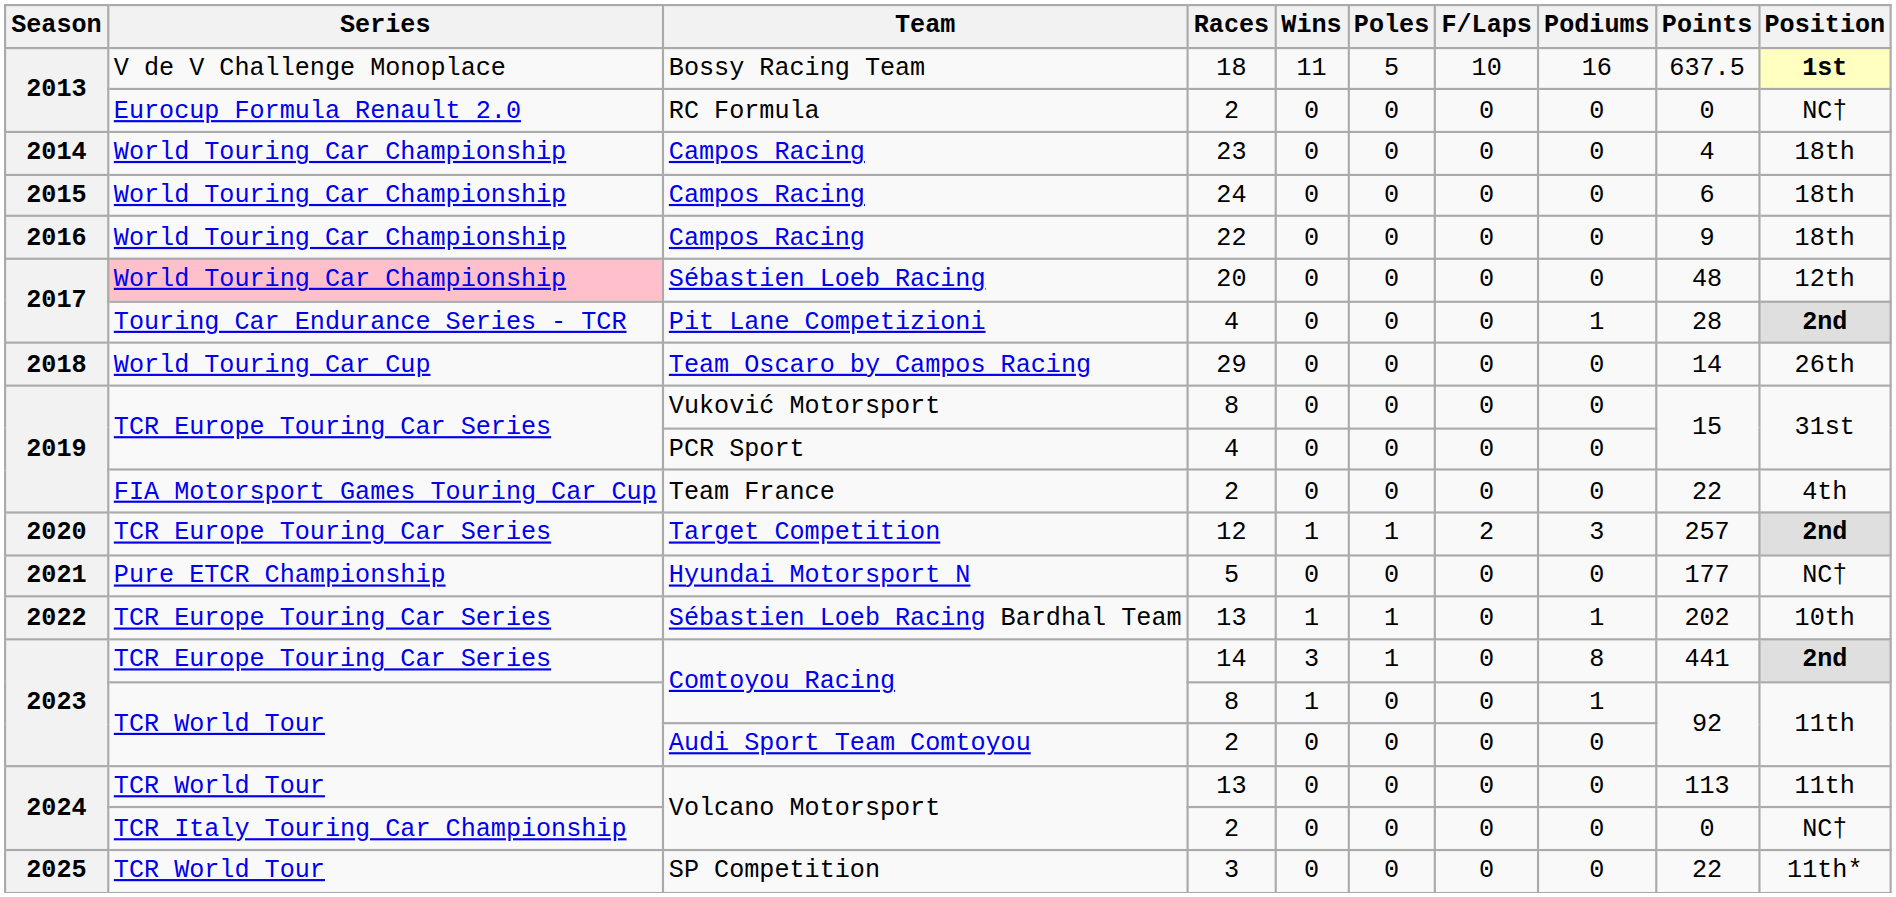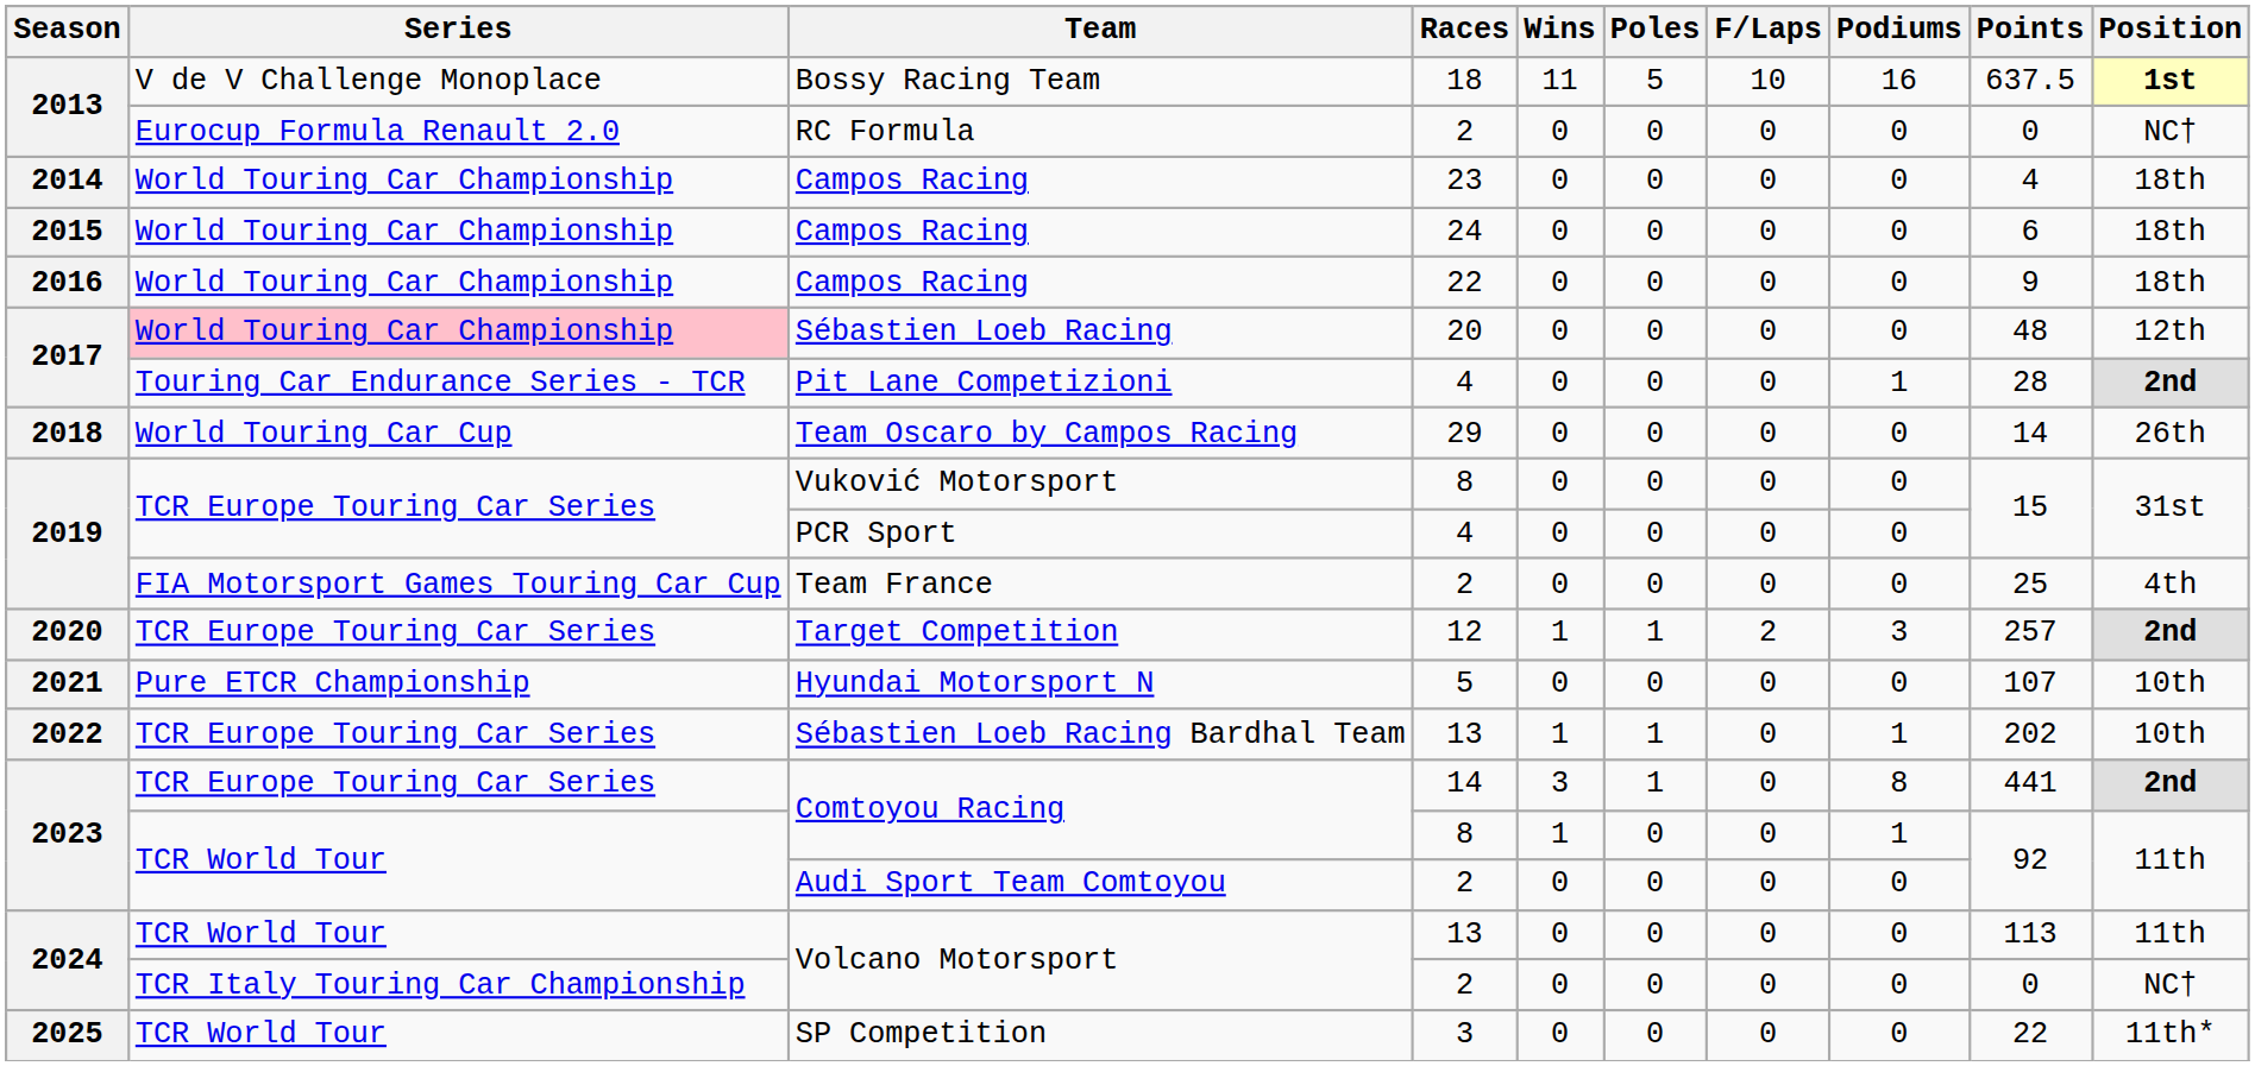Team France | Points: 22 -> 25
Hyundai Motorsport N | Points: 177 -> 107
Hyundai Motorsport N | Position: NC† -> 10th
